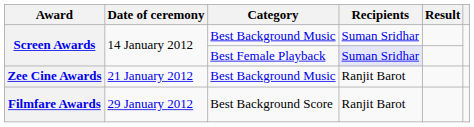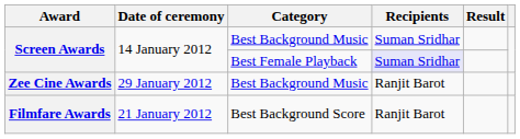Zee Cine Awards | Date of ceremony: 21 January 2012 -> 29 January 2012
Filmfare Awards | Date of ceremony: 29 January 2012 -> 21 January 2012
